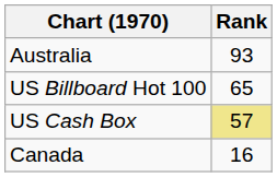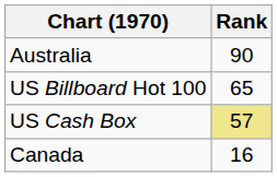Australia | Rank: 93 -> 90
